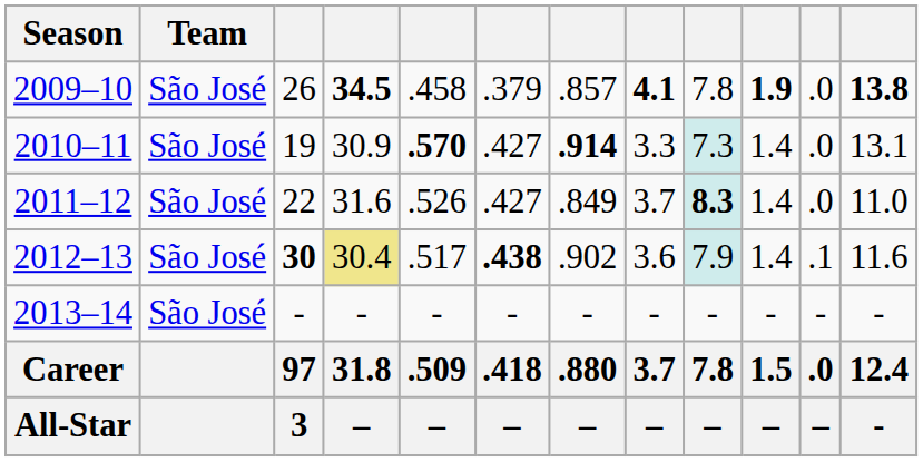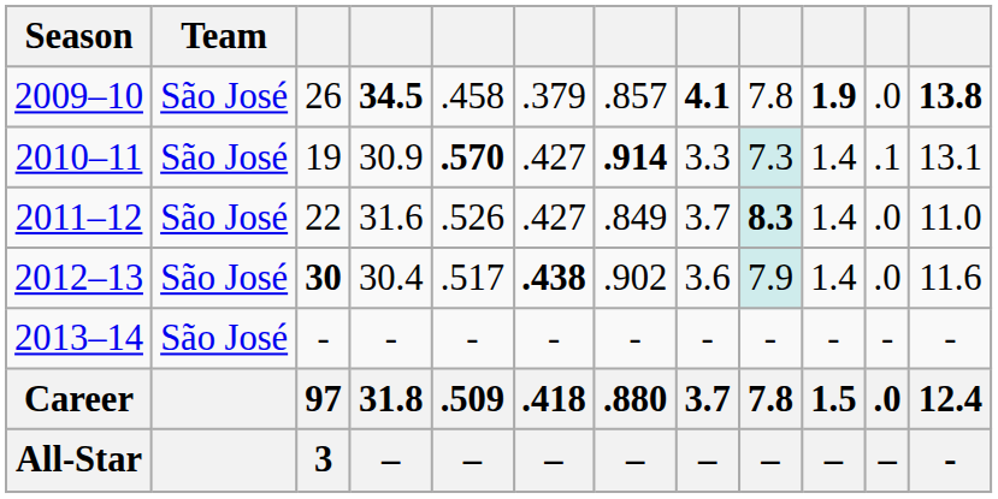2010–11 | column 11: .0 -> .1
2012–13 | column 4: khaki background -> no background
2012–13 | column 11: .1 -> .0
